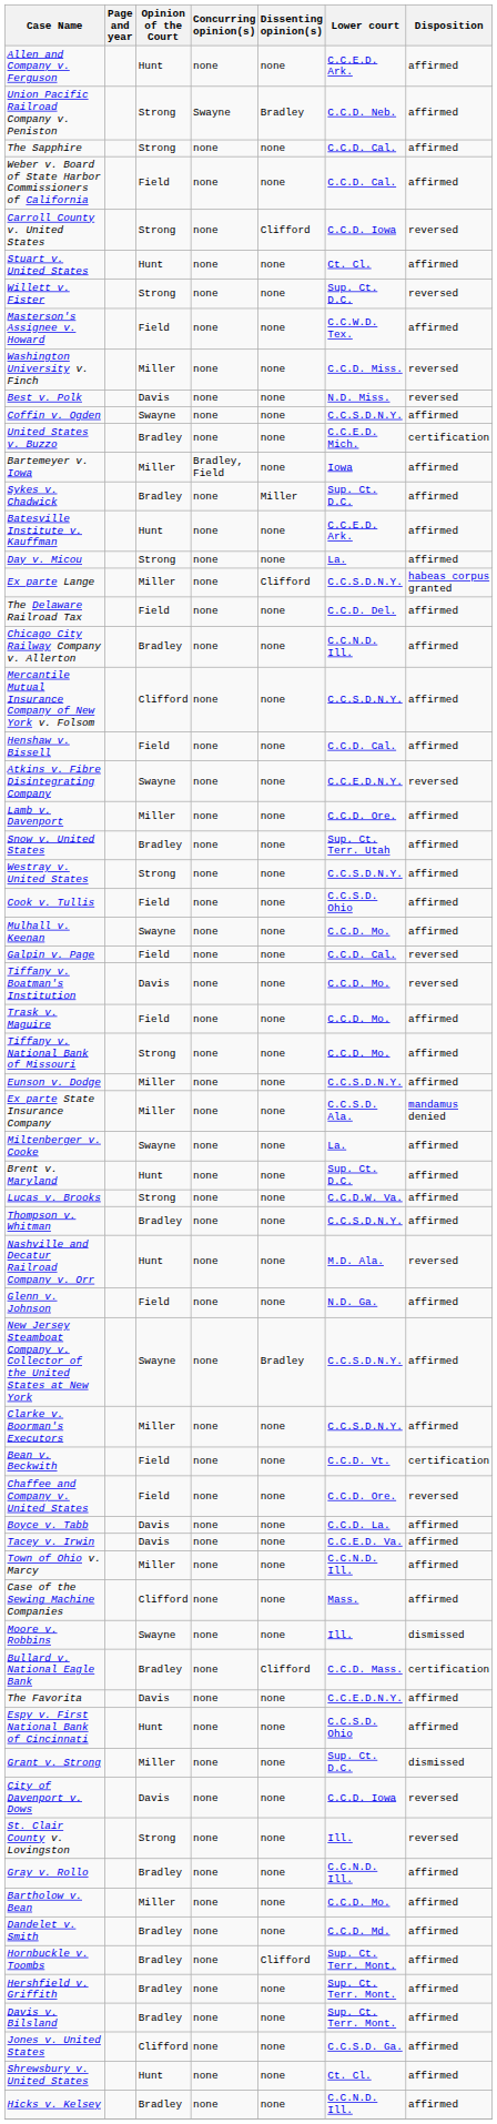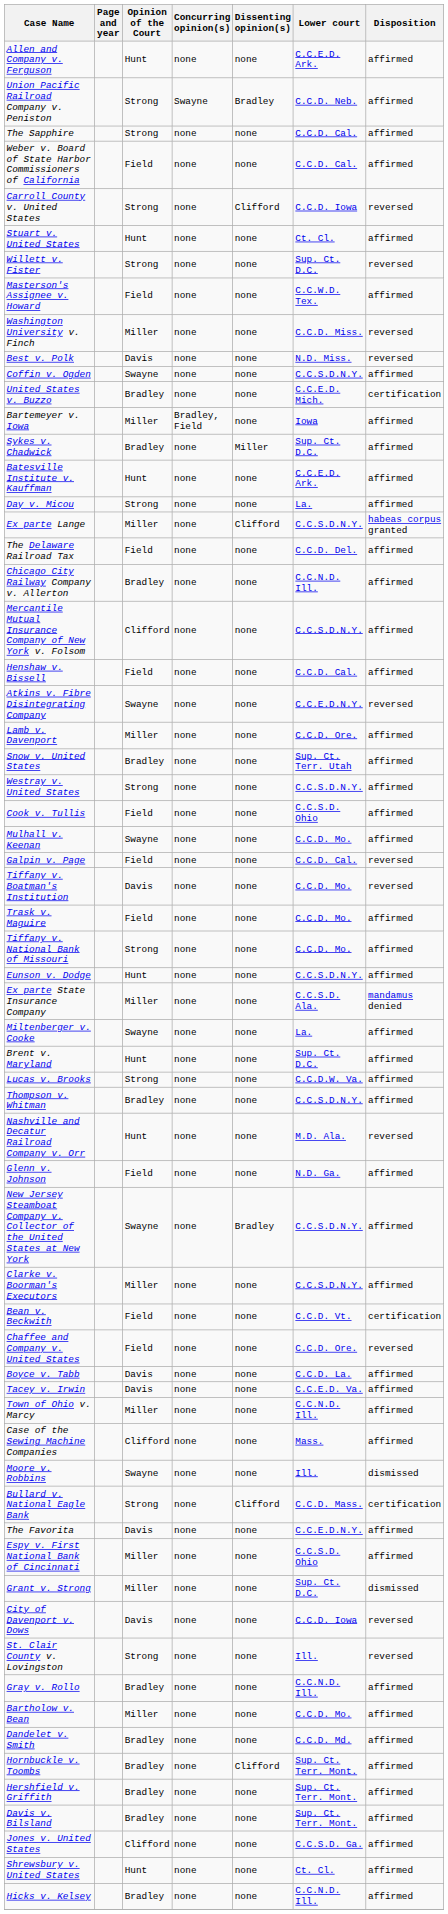Eunson v. Dodge | Opinion of the Court: Miller -> Hunt
Bullard v. National Eagle Bank | Opinion of the Court: Bradley -> Strong
Espy v. First National Bank of Cincinnati | Opinion of the Court: Hunt -> Miller
